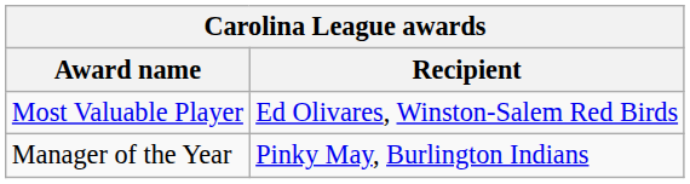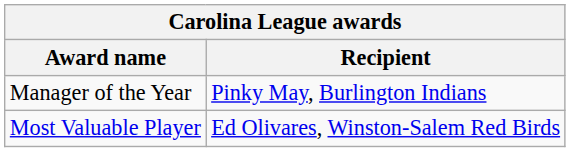rows swapped: Most Valuable Player <-> Manager of the Year
